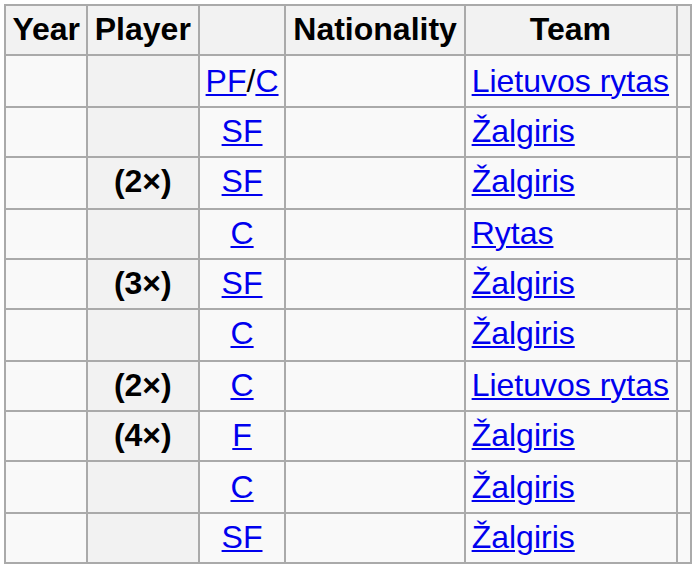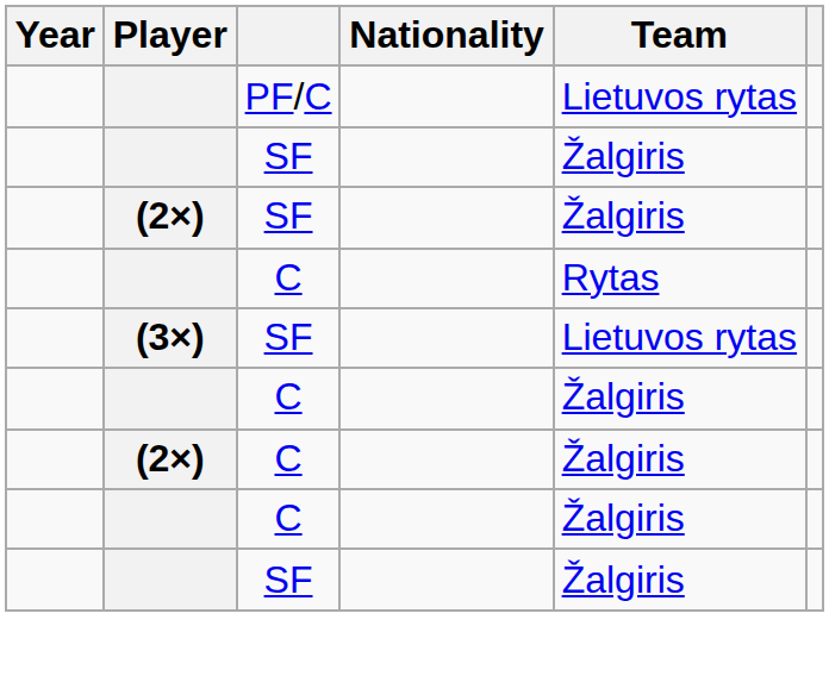(3×) | Team: Žalgiris -> Lietuvos rytas
(2×) / C | Team: Lietuvos rytas -> Žalgiris
- row: (4×) | F | Žalgiris
